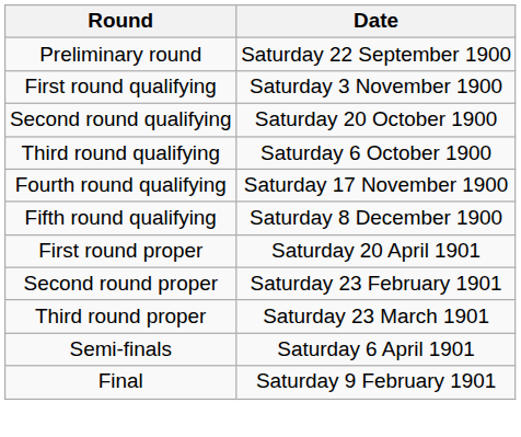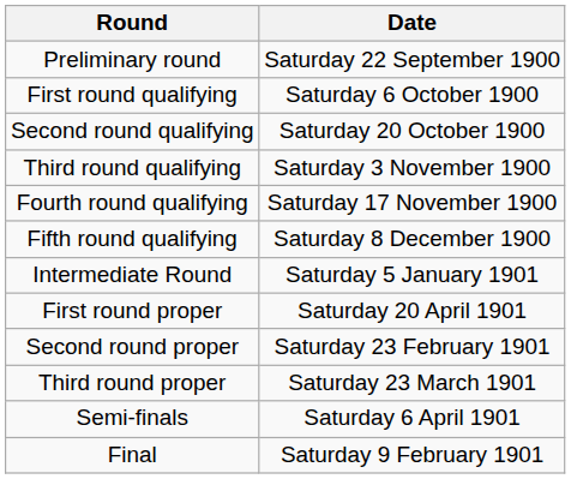First round qualifying | Date: Saturday 3 November 1900 -> Saturday 6 October 1900
Third round qualifying | Date: Saturday 6 October 1900 -> Saturday 3 November 1900
+ row: Intermediate Round | Saturday 5 January 1901
